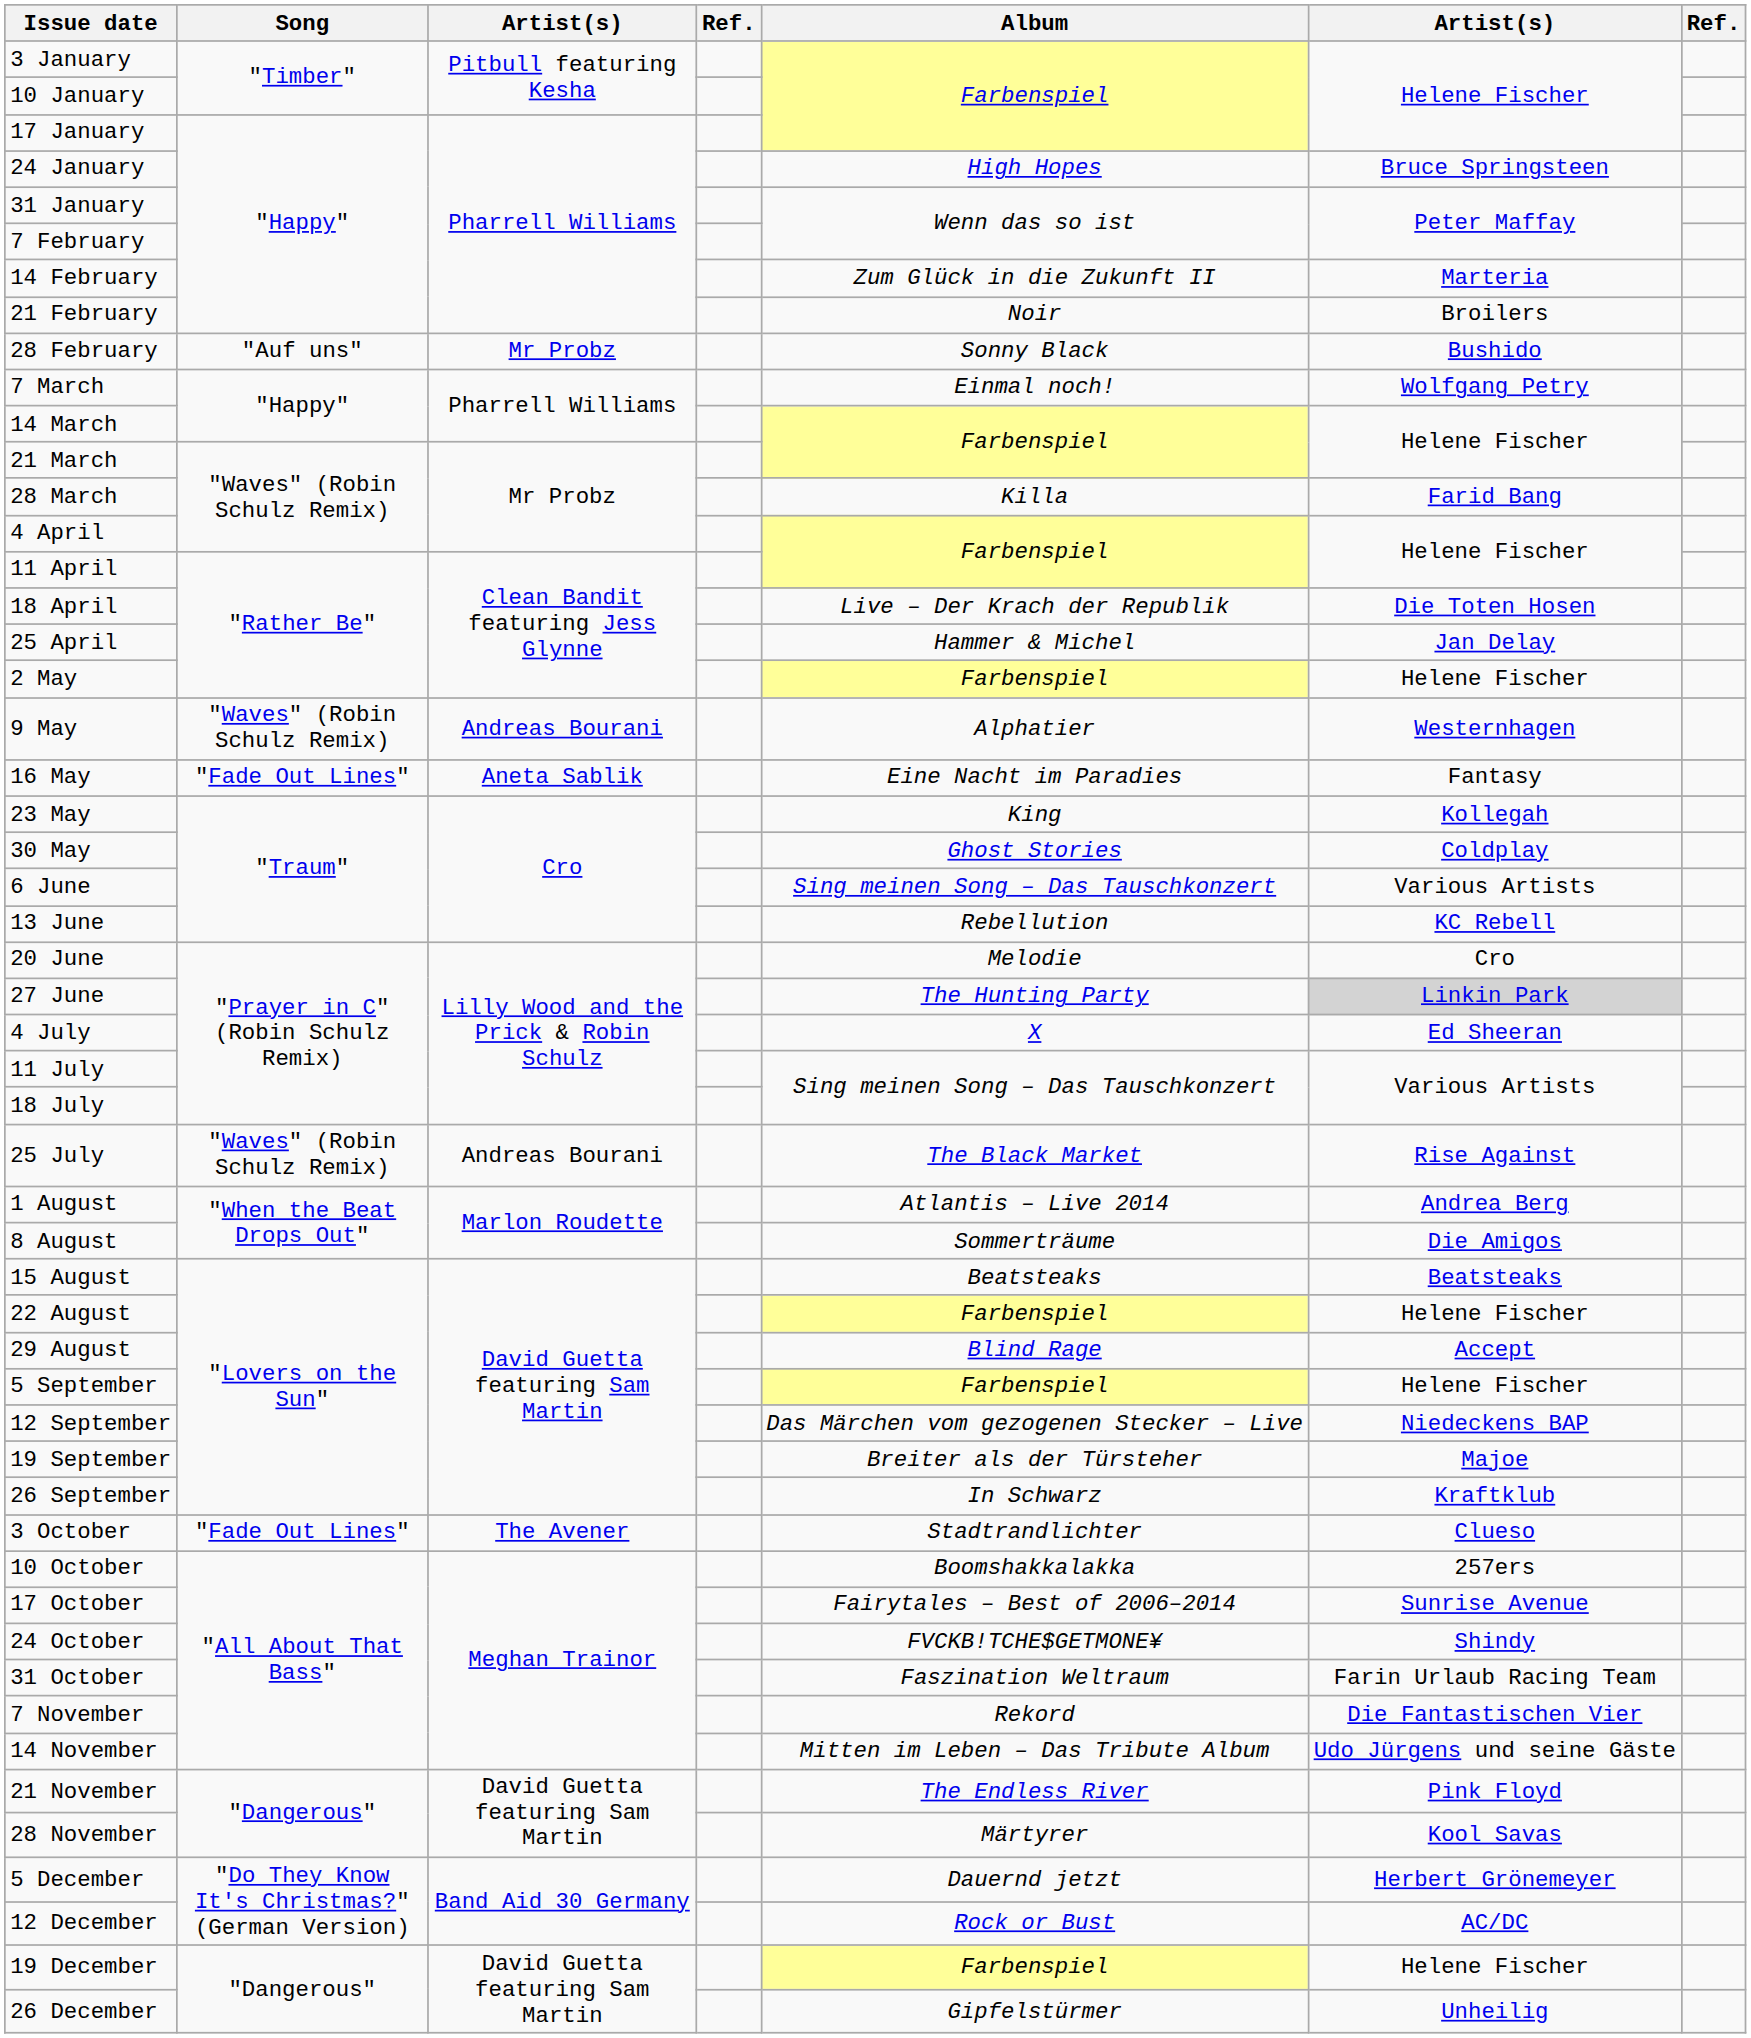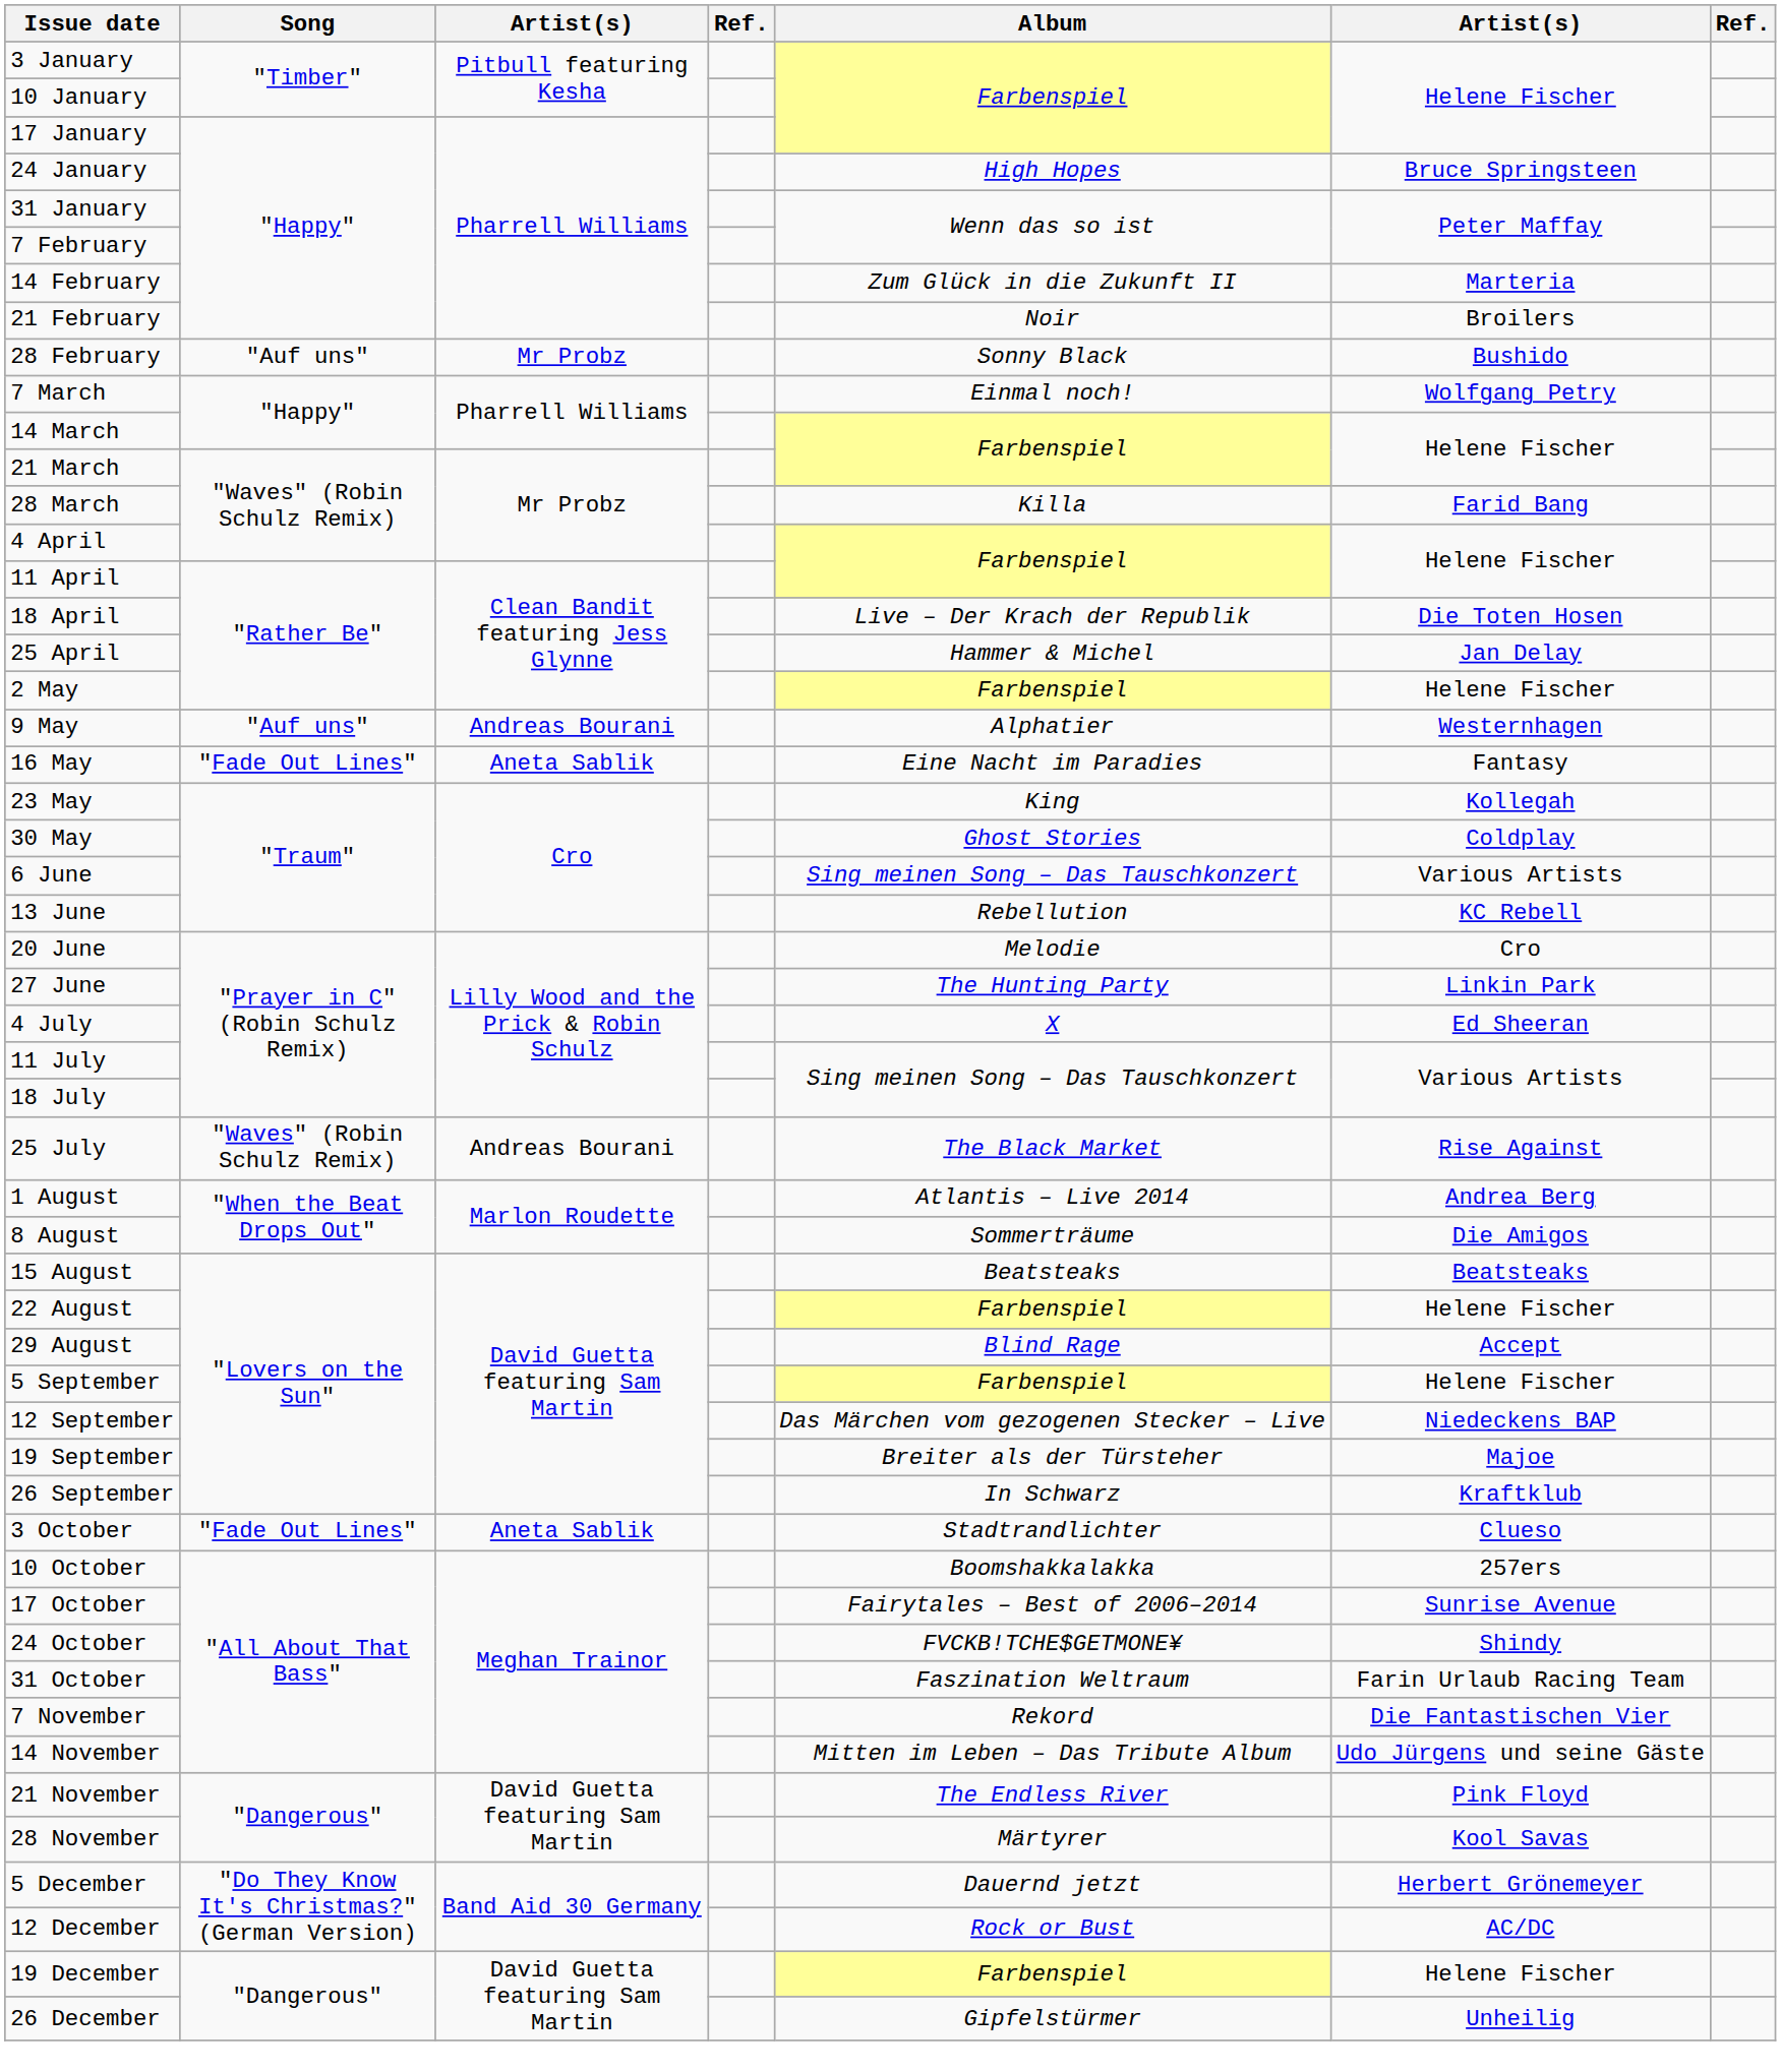9 May | Song: "Waves" (Robin Schulz Remix) -> "Auf uns"
27 June | column 6: lightgrey background -> no background
3 October | column 3: The Avener -> Aneta Sablik
